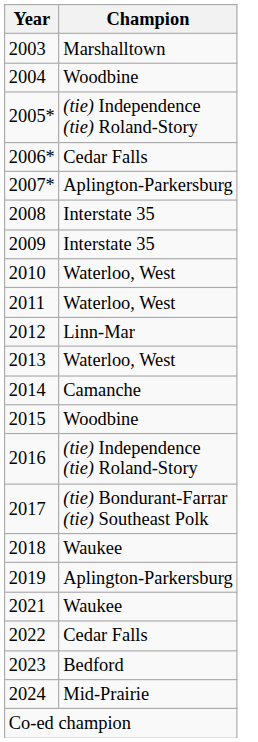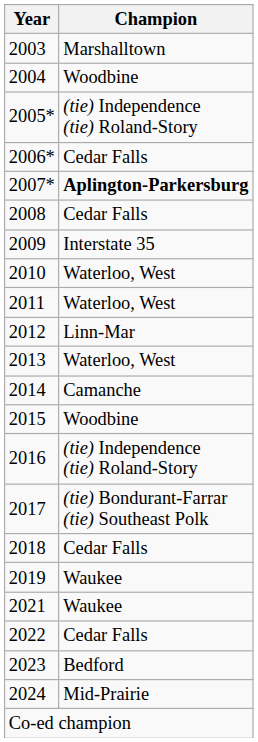2007* | Champion: normal -> bold
2008 | Champion: Interstate 35 -> Cedar Falls
2018 | Champion: Waukee -> Cedar Falls
2019 | Champion: Aplington-Parkersburg -> Waukee
